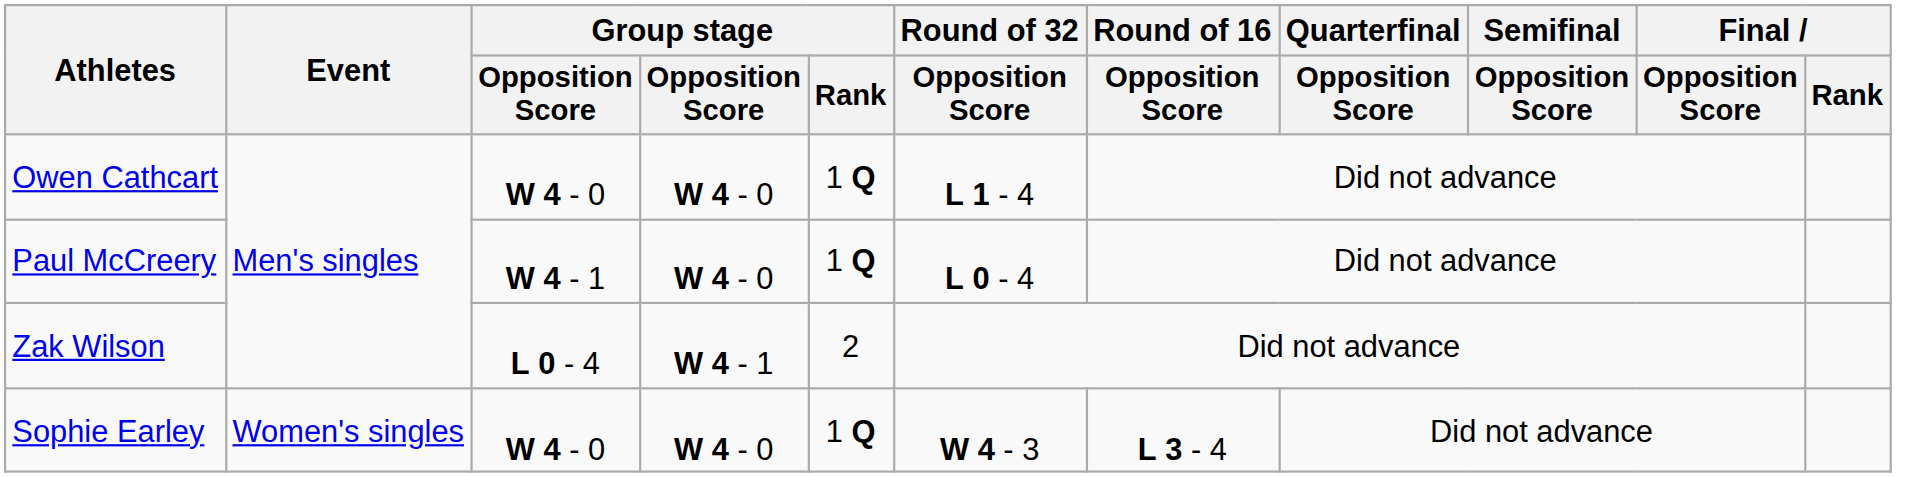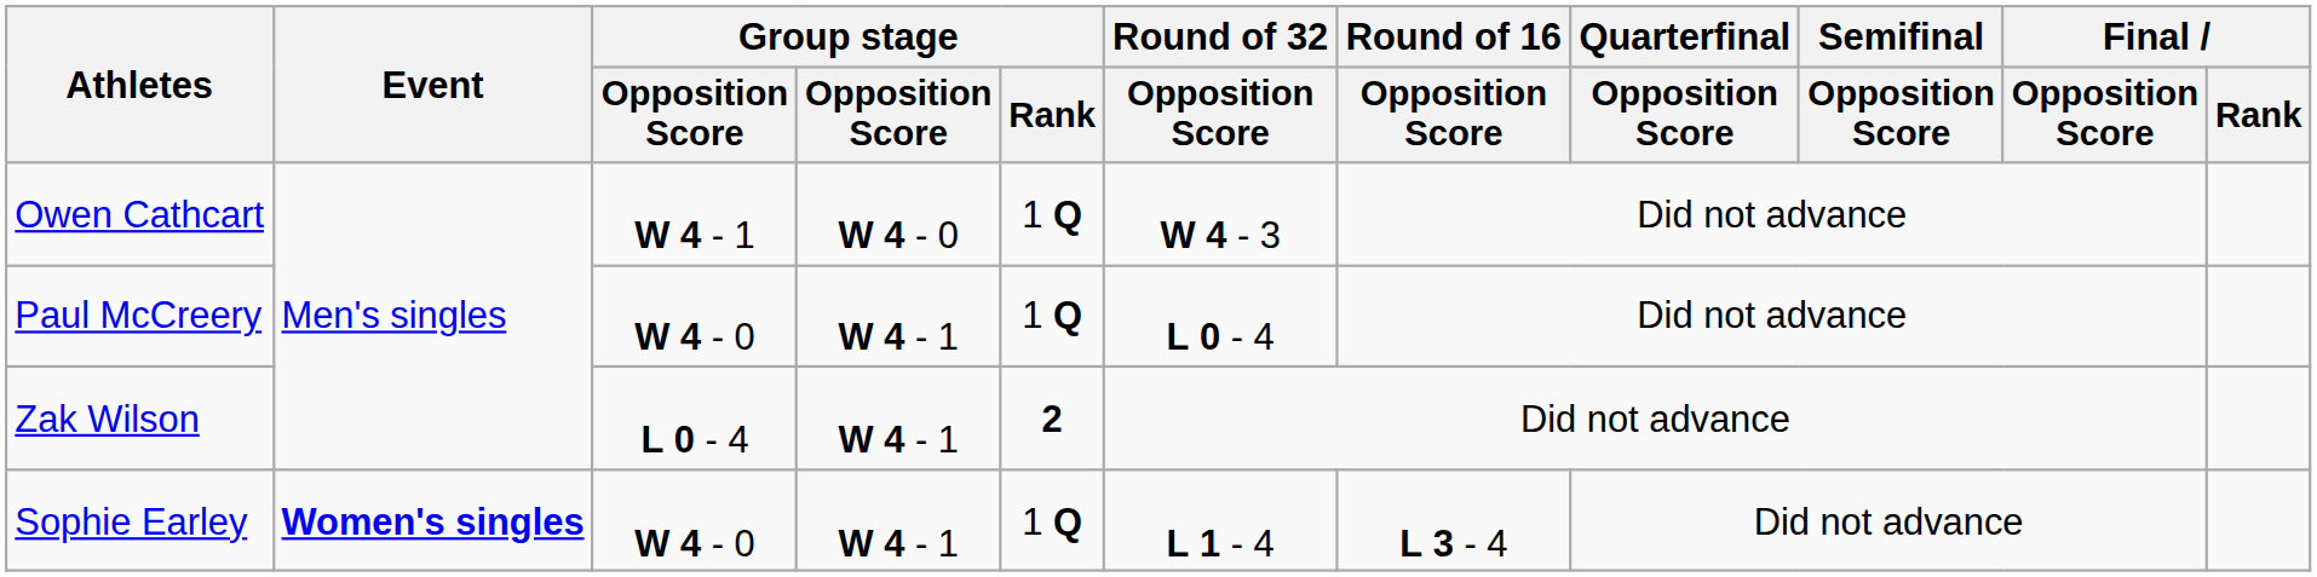Owen Cathcart | column 3: W 4 - 0 -> W 4 - 1
Owen Cathcart | Round of 32 / Opposition Score: L 1 - 4 -> W 4 - 3
Paul McCreery | column 3: W 4 - 1 -> W 4 - 0
Paul McCreery | column 4: W 4 - 0 -> W 4 - 1
Zak Wilson | Group stage / Rank: normal -> bold
Sophie Earley | Event: normal -> bold
Sophie Earley | column 4: W 4 - 0 -> W 4 - 1
Sophie Earley | Round of 32 / Opposition Score: W 4 - 3 -> L 1 - 4
